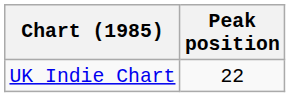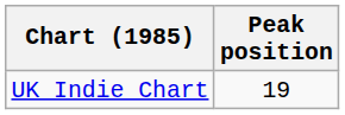UK Indie Chart | Peak position: 22 -> 19
